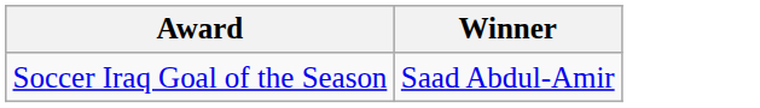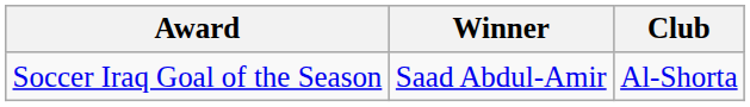+ column: Club | Al-Shorta
